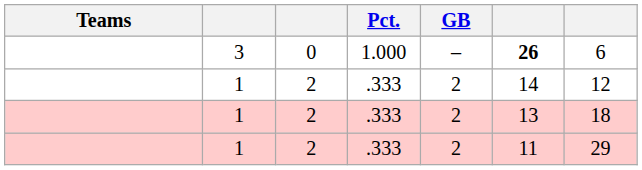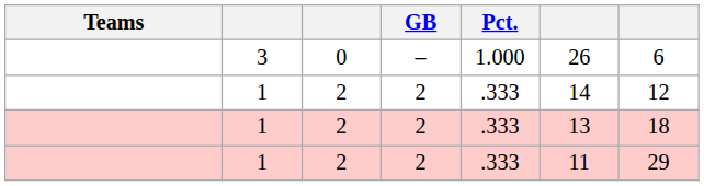columns swapped: Pct. <-> GB
3 | column 6: bold -> normal
